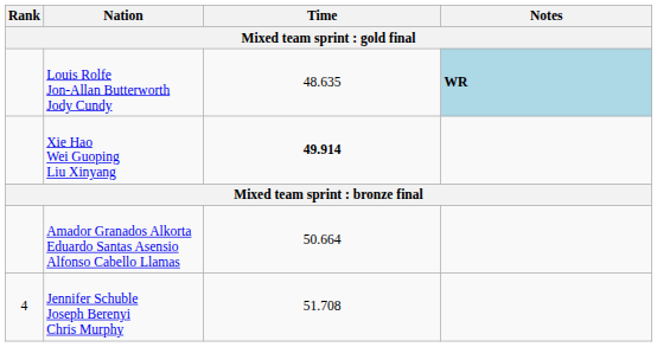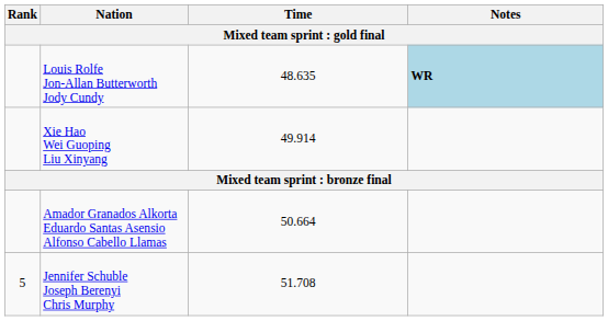Xie Hao Wei Guoping Liu Xinyang | Time: bold -> normal
Jennifer Schuble Joseph Berenyi Chris Murphy | Rank: 4 -> 5
